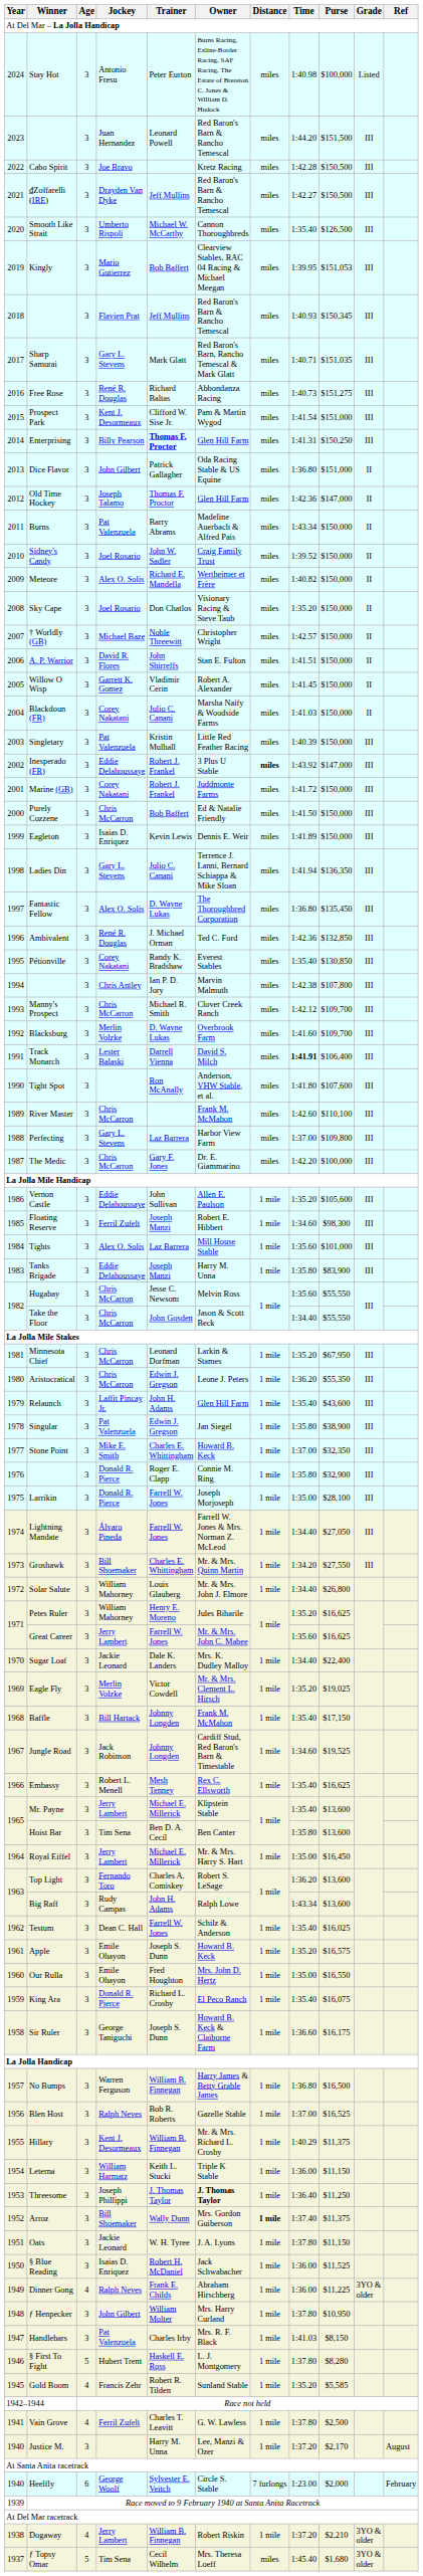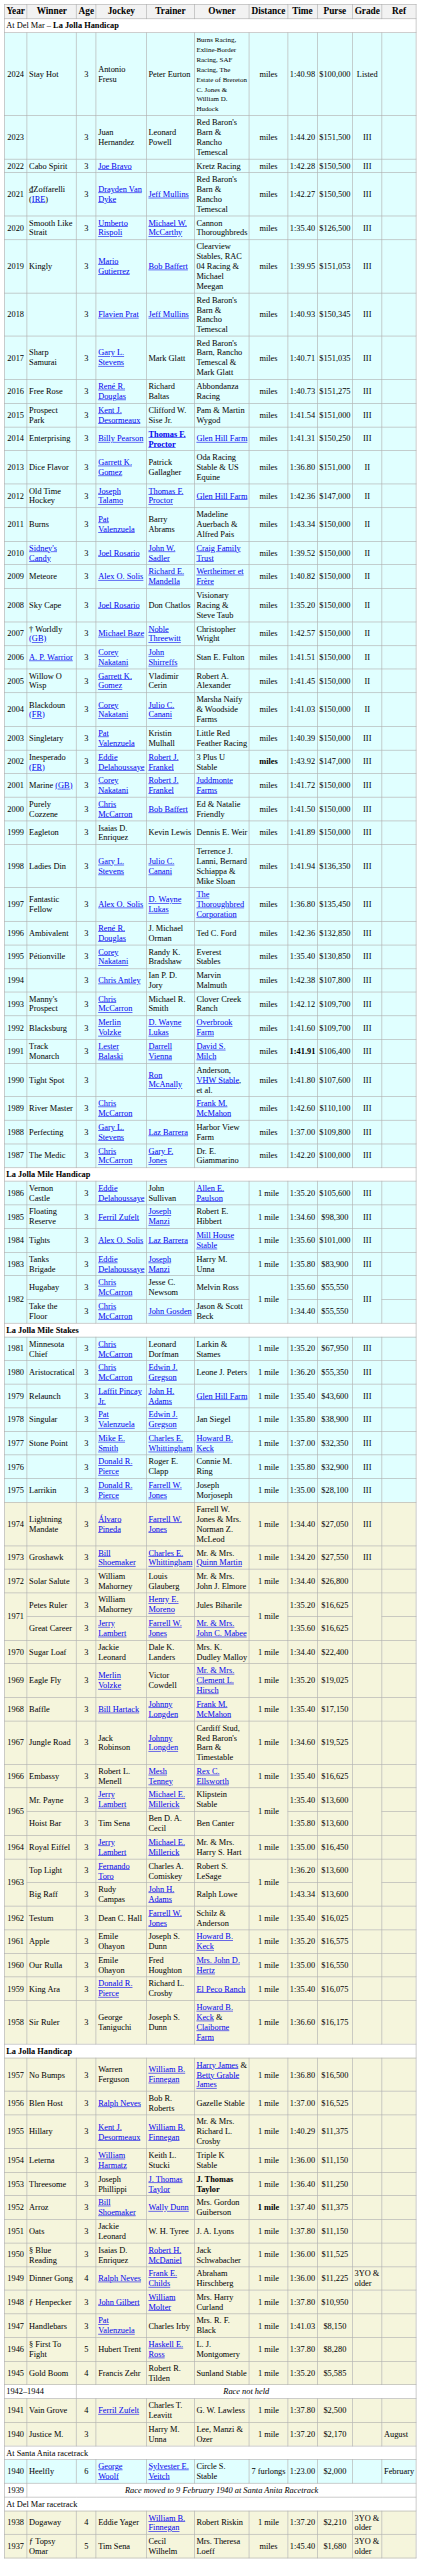Dice Flavor | Jockey: John Gilbert -> Garrett K. Gomez
A. P. Warrior | Jockey: David R. Flores -> Corey Nakatani
Dogaway | Jockey: Jerry Lambert -> Eddie Yager
